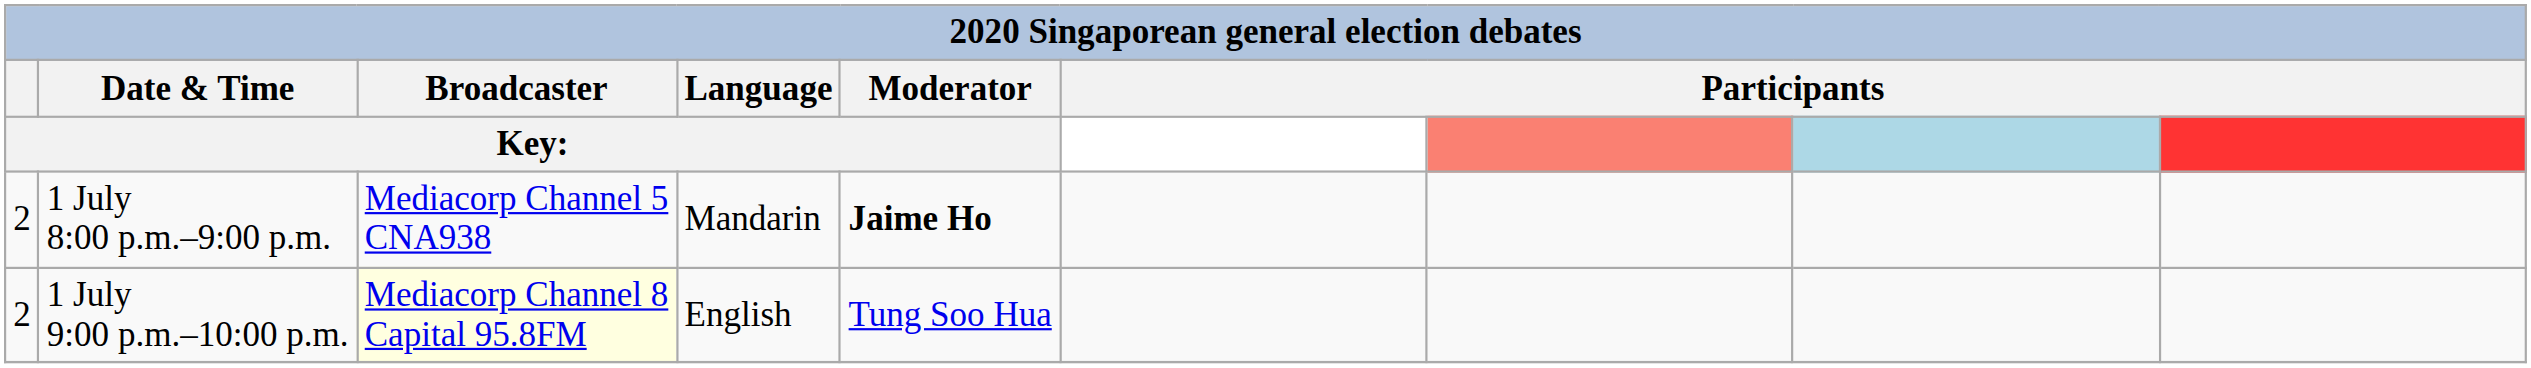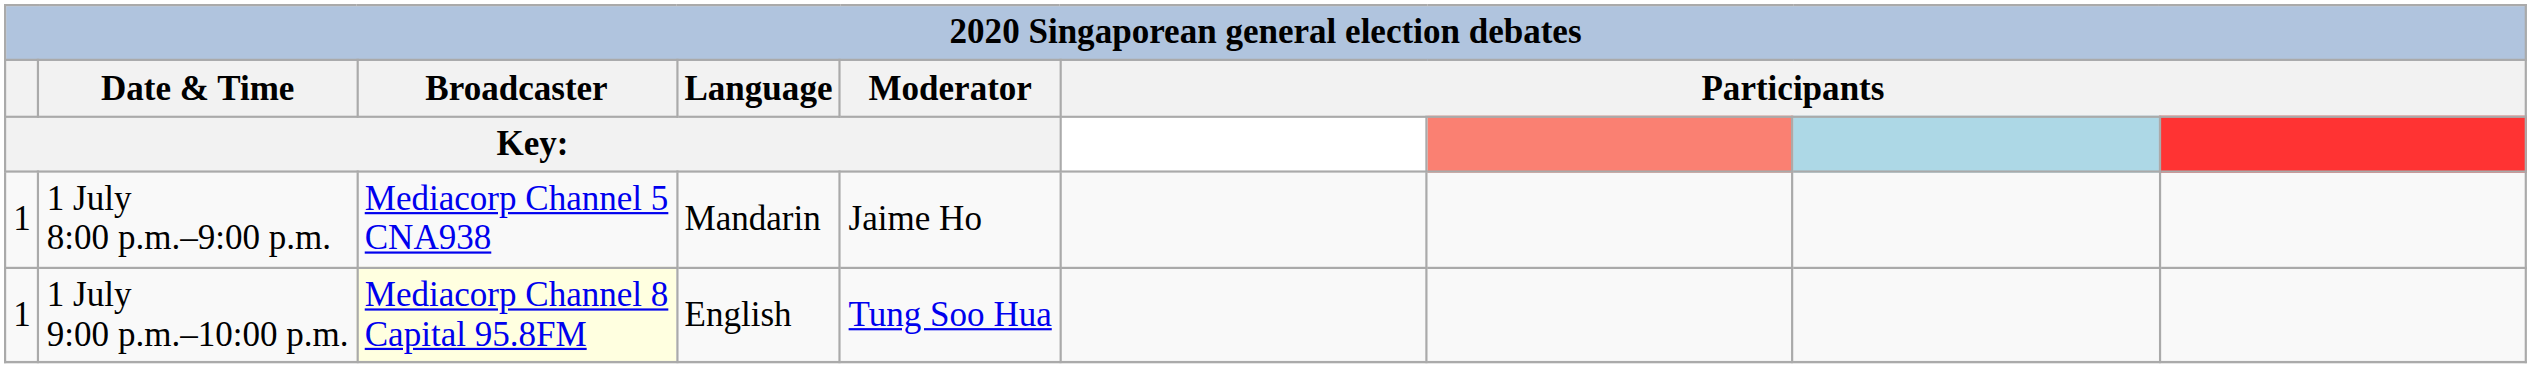1 July 8:00 p.m.–9:00 p.m. | Key:: 2 -> 1
1 July 8:00 p.m.–9:00 p.m. | Moderator / Key:: bold -> normal
1 July 9:00 p.m.–10:00 p.m. | Key:: 2 -> 1
